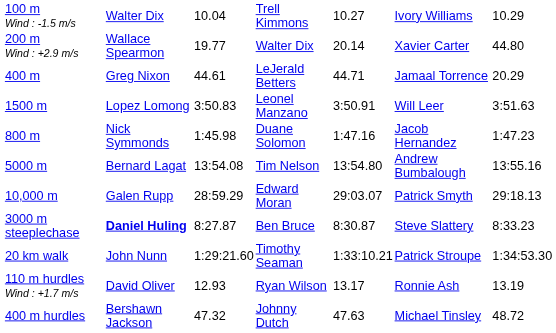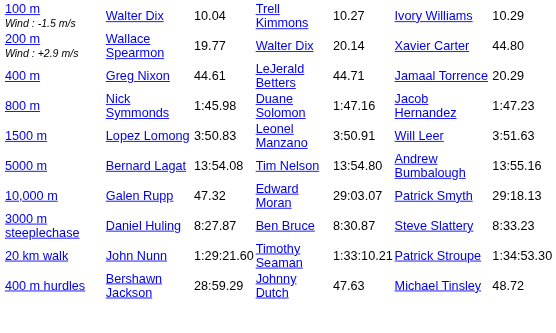rows swapped: 800 m <-> 1500 m
10,000 m | column 3: 28:59.29 -> 47.32
3000 m steeplechase | column 2: bold -> normal
- row: 110 m hurdles Wind : +1.7 m/s | David Oliver | 12.93 | Ryan Wilson | 13.17 | Ronnie Ash | 13.19
400 m hurdles | column 3: 47.32 -> 28:59.29
